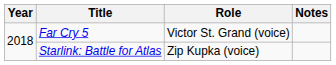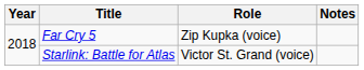Far Cry 5 | Role: Victor St. Grand (voice) -> Zip Kupka (voice)
Starlink: Battle for Atlas | Role: Zip Kupka (voice) -> Victor St. Grand (voice)
